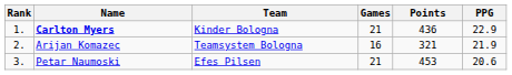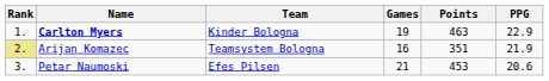Carlton Myers | Games: 21 -> 19
Carlton Myers | Points: 436 -> 463
Arijan Komazec | Rank: no background -> khaki background
Arijan Komazec | Points: 321 -> 351
